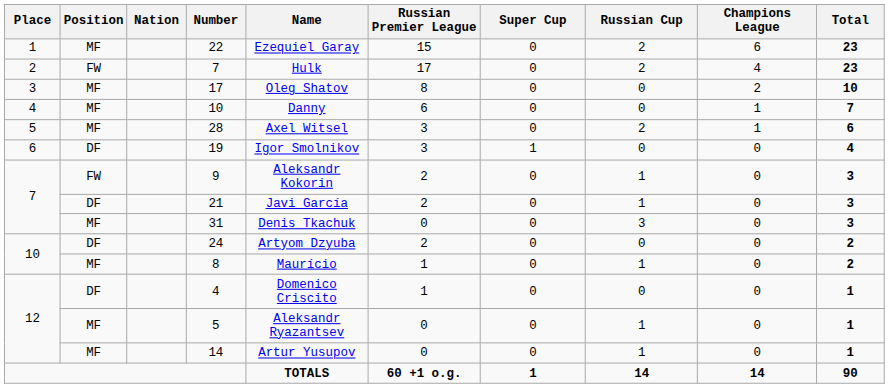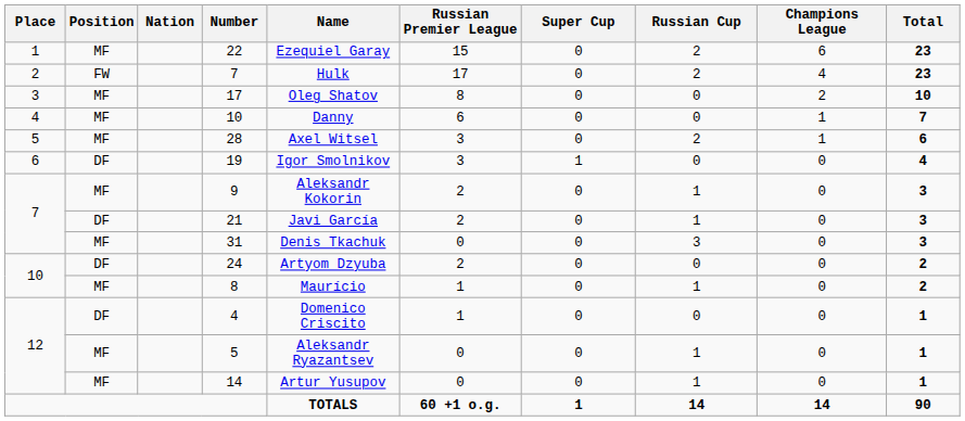9 | Position: FW -> MF
